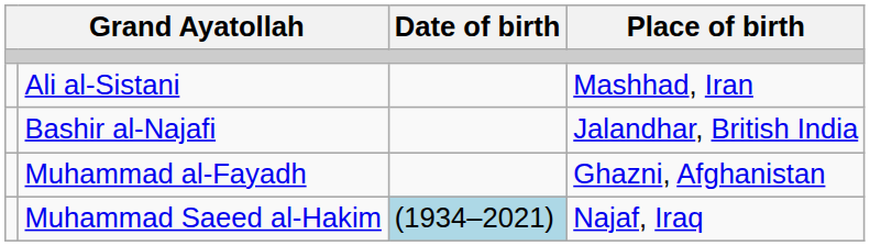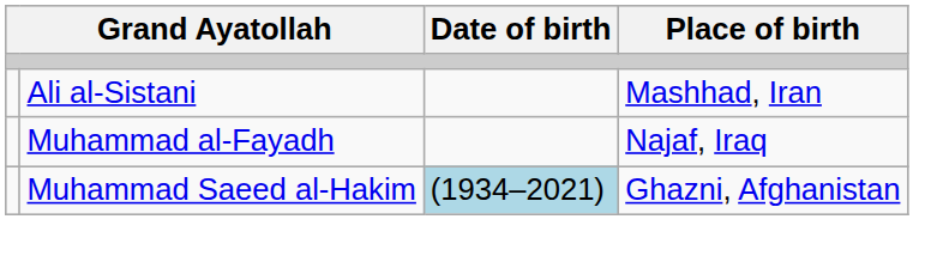- row: Bashir al-Najafi | Jalandhar, British India
Muhammad al-Fayadh | Place of birth: Ghazni, Afghanistan -> Najaf, Iraq
Muhammad Saeed al-Hakim | Place of birth: Najaf, Iraq -> Ghazni, Afghanistan
